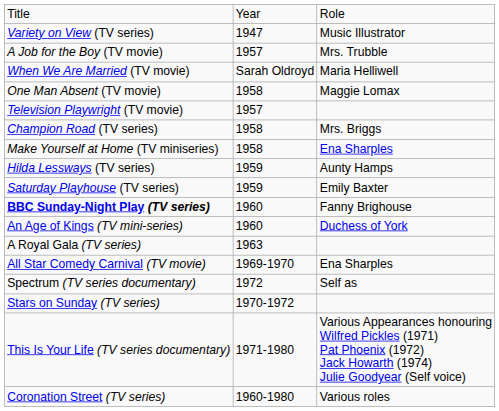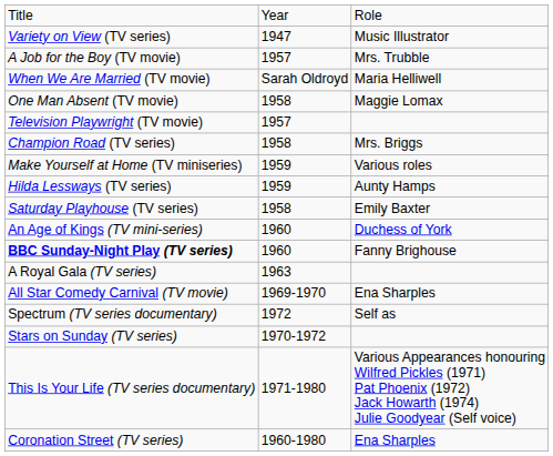Make Yourself at Home (TV miniseries) | column 2: 1958 -> 1959
Make Yourself at Home (TV miniseries) | column 3: Ena Sharples -> Various roles
Saturday Playhouse (TV series) | column 2: 1959 -> 1958
rows swapped: BBC Sunday-Night Play (TV series) <-> An Age of Kings (TV mini-series)
Coronation Street (TV series) | column 3: Various roles -> Ena Sharples
